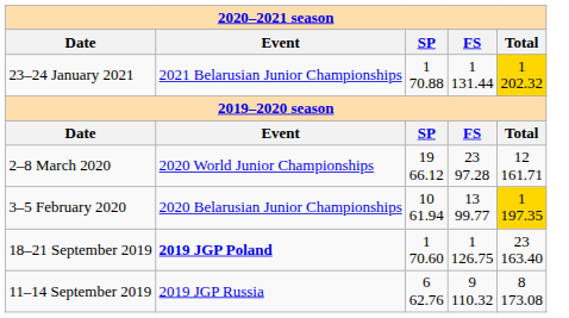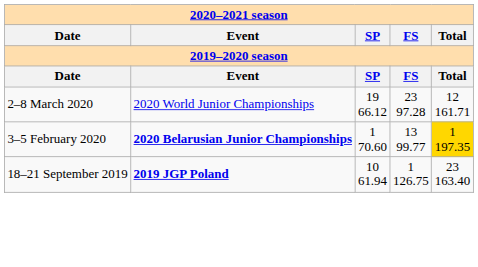- row: 23–24 January 2021 | 2021 Belarusian Junior Championships | 1 70.88 | 1 131.44 | 1 202.32
3–5 February 2020 | column 2: normal -> bold
3–5 February 2020 | column 3: 10 61.94 -> 1 70.60
18–21 September 2019 | column 3: 1 70.60 -> 10 61.94
- row: 11–14 September 2019 | 2019 JGP Russia | 6 62.76 | 9 110.32 | 8 173.08
